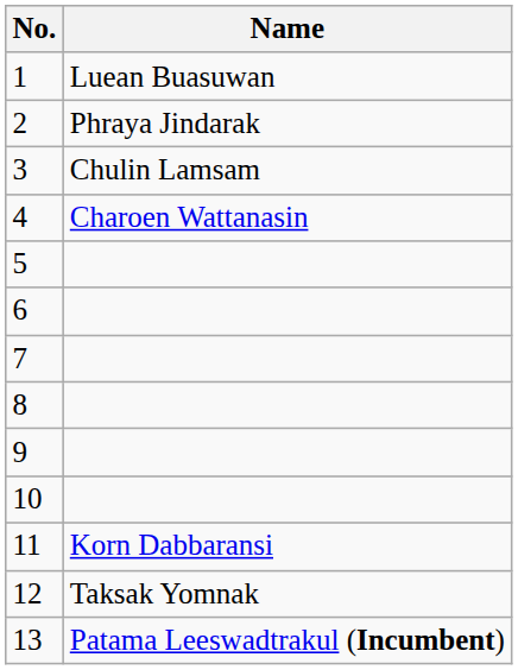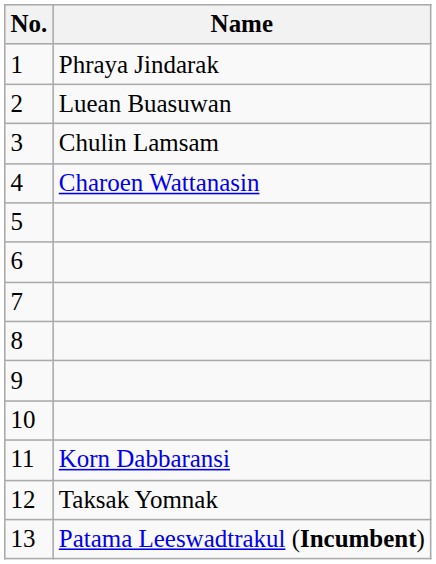1 | Name: Luean Buasuwan -> Phraya Jindarak
2 | Name: Phraya Jindarak -> Luean Buasuwan
